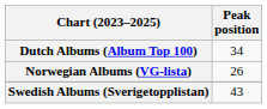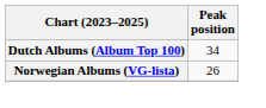- row: Swedish Albums (Sverigetopplistan) | 43
